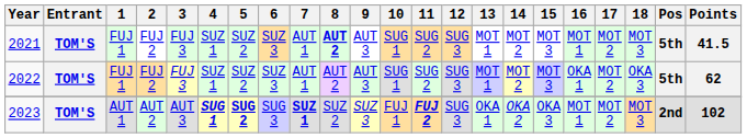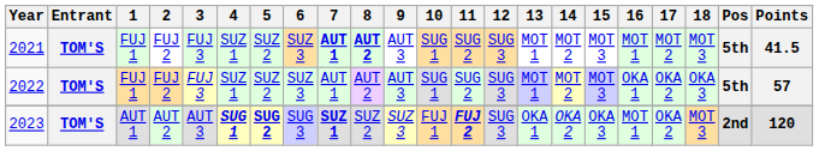2021 | 7: normal -> bold
2022 | 17: MOT 2 -> OKA 2
2022 | Points: 62 -> 57
2023 | 17: MOT 2 -> OKA 2
2023 | Points: 102 -> 120
